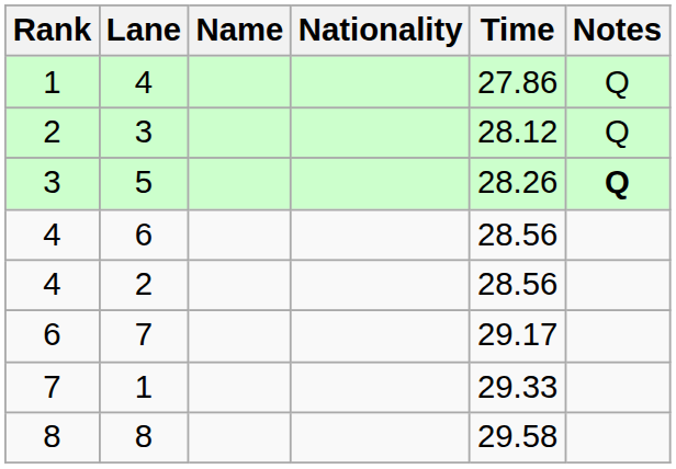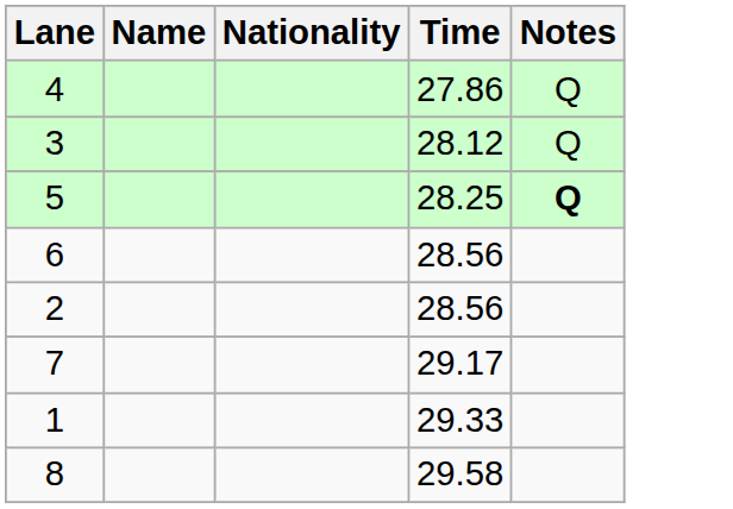- column: Rank | 1 | 2 | 3 | 4 | 4 | 6 | 7 | 8
5 | Time: 28.26 -> 28.25
